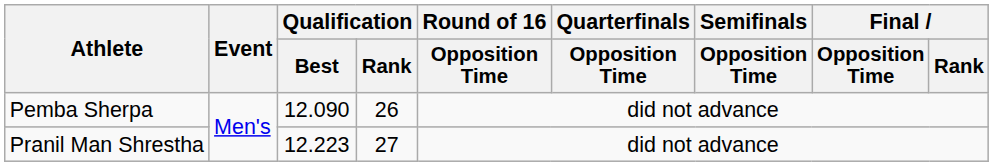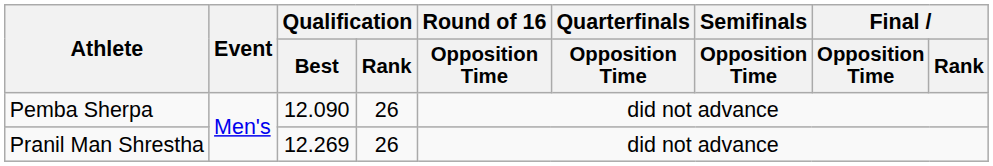Pranil Man Shrestha | Qualification / Best: 12.223 -> 12.269
Pranil Man Shrestha | Qualification / Rank: 27 -> 26
